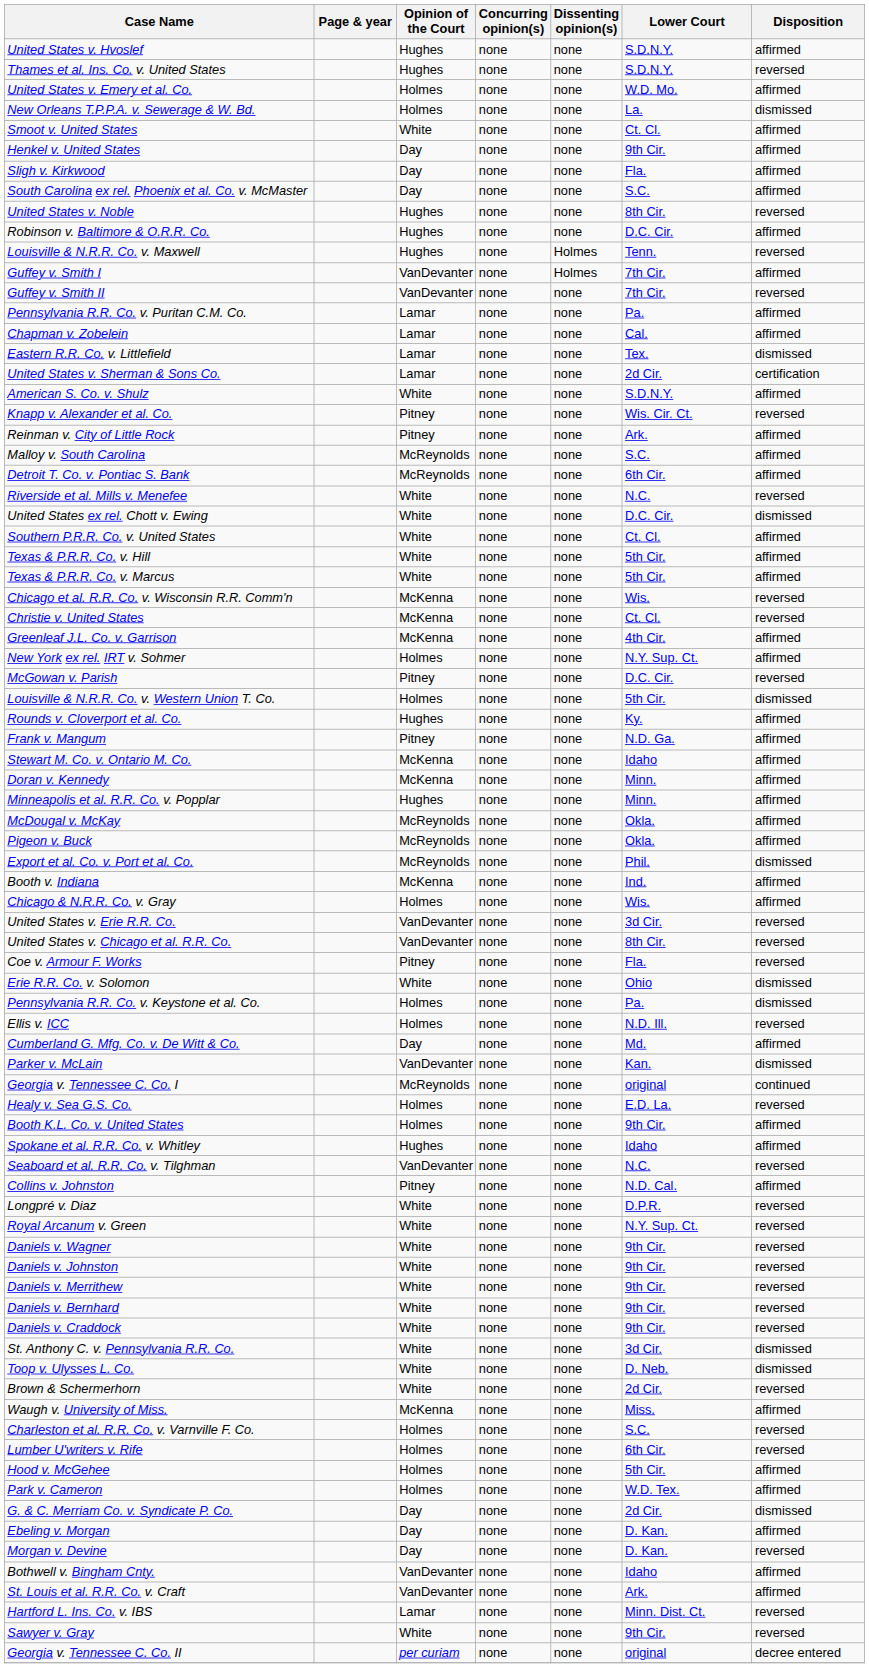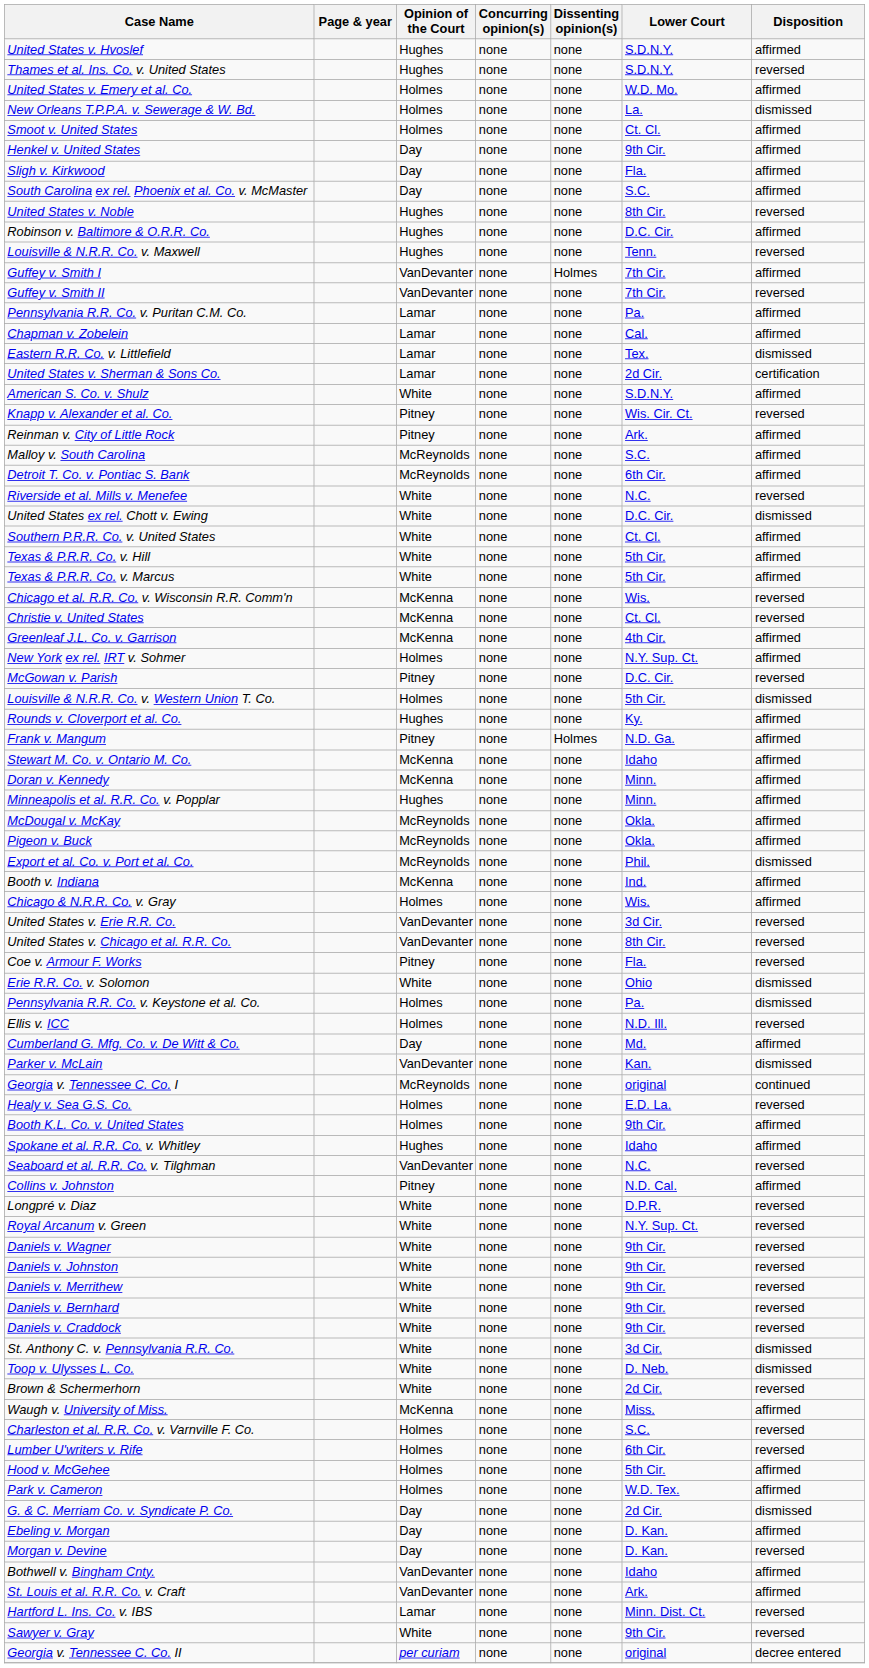Smoot v. United States | Opinion of the Court: White -> Holmes
Louisville & N.R.R. Co. v. Maxwell | Dissenting opinion(s): Holmes -> none
Frank v. Mangum | Dissenting opinion(s): none -> Holmes
